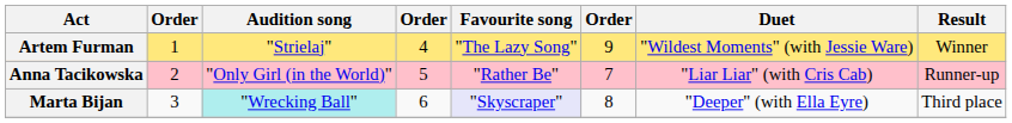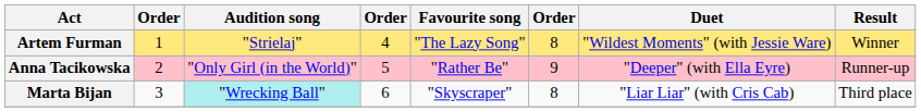Artem Furman | column 6: 9 -> 8
Anna Tacikowska | column 6: 7 -> 9
Anna Tacikowska | Duet: "Liar Liar" (with Cris Cab) -> "Deeper" (with Ella Eyre)
Marta Bijan | Favourite song: lavender background -> no background
Marta Bijan | Duet: "Deeper" (with Ella Eyre) -> "Liar Liar" (with Cris Cab)
